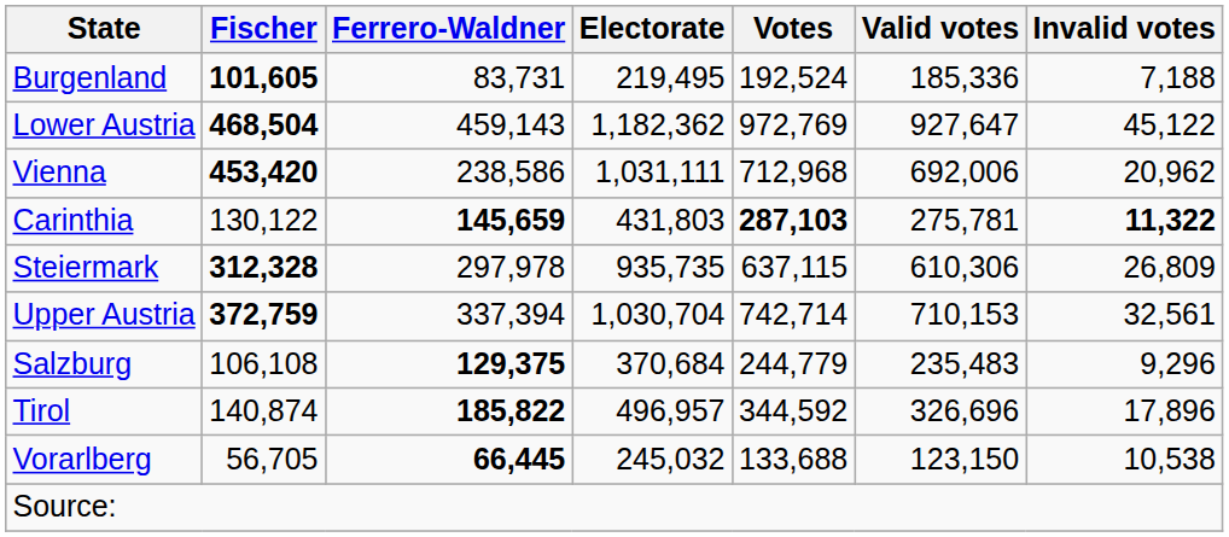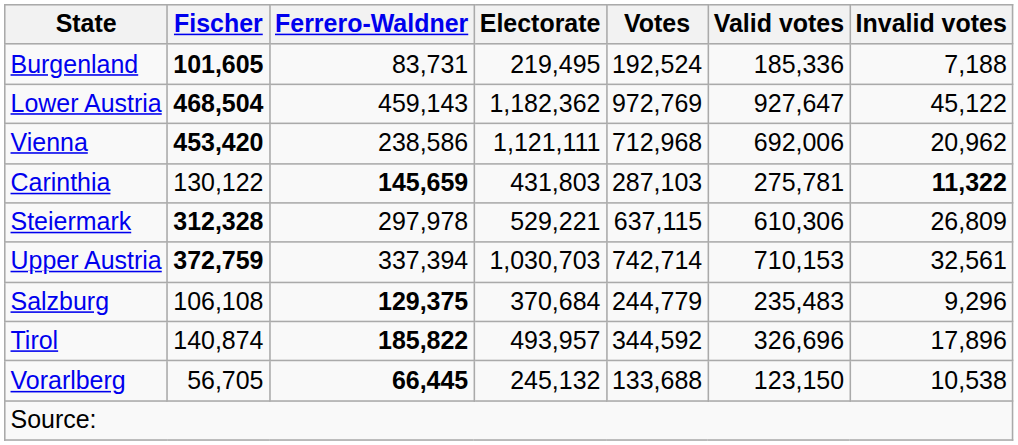Vienna | Electorate: 1,031,111 -> 1,121,111
Carinthia | Votes: bold -> normal
Steiermark | Electorate: 935,735 -> 529,221
Upper Austria | Electorate: 1,030,704 -> 1,030,703
Tirol | Electorate: 496,957 -> 493,957
Vorarlberg | Electorate: 245,032 -> 245,132
